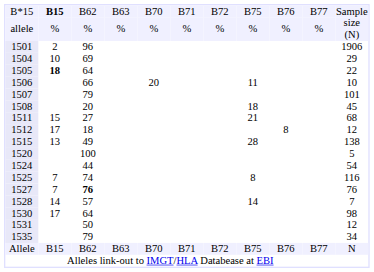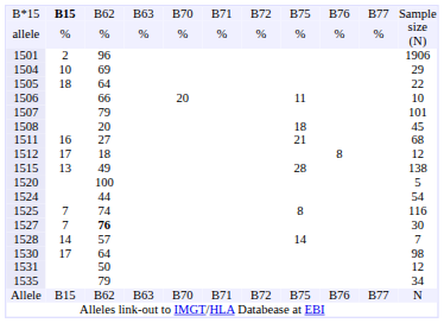1505 | column 2: bold -> normal
1511 | column 2: 15 -> 16
1527 | column 11: 76 -> 30
